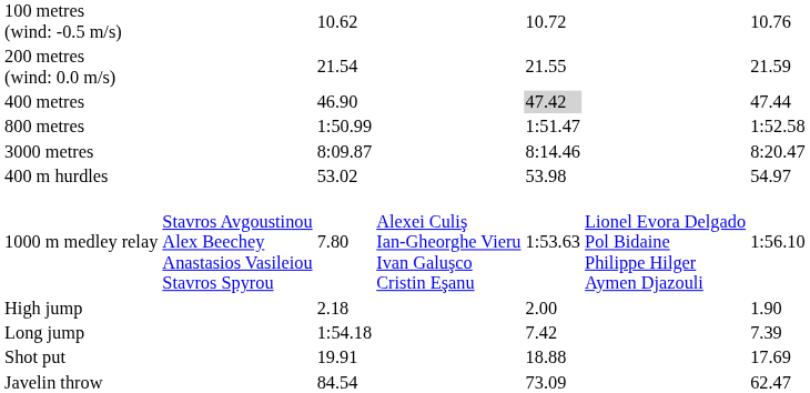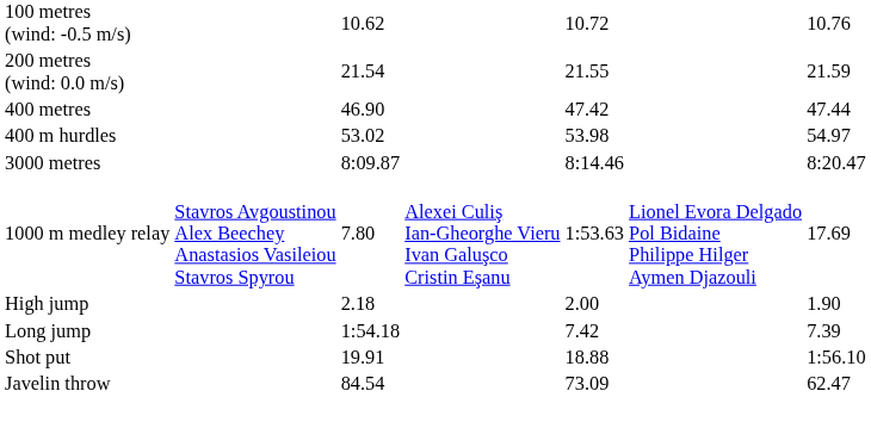400 metres | column 5: lightgrey background -> no background
- row: 800 metres | 1:50.99 | 1:51.47 | 1:52.58
rows swapped: 3000 metres <-> 400 m hurdles
1000 m medley relay | column 7: 1:56.10 -> 17.69
Shot put | column 7: 17.69 -> 1:56.10
